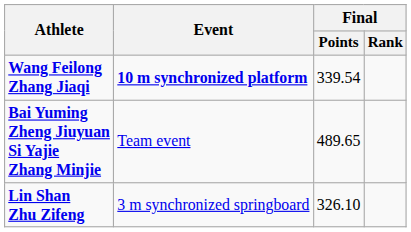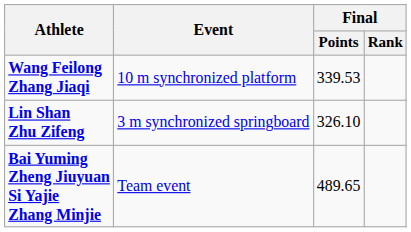Wang Feilong Zhang Jiaqi | Event: bold -> normal
Wang Feilong Zhang Jiaqi | Final / Points: 339.54 -> 339.53
rows swapped: Lin Shan Zhu Zifeng <-> Bai Yuming Zheng Jiuyuan Si Yajie Zhang Minjie
